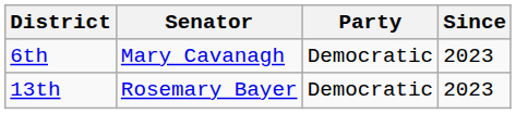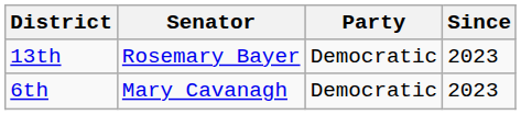rows swapped: 6th <-> 13th
